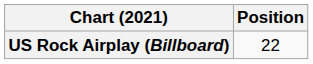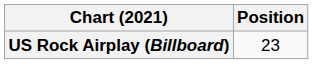US Rock Airplay (Billboard) | Position: 22 -> 23
